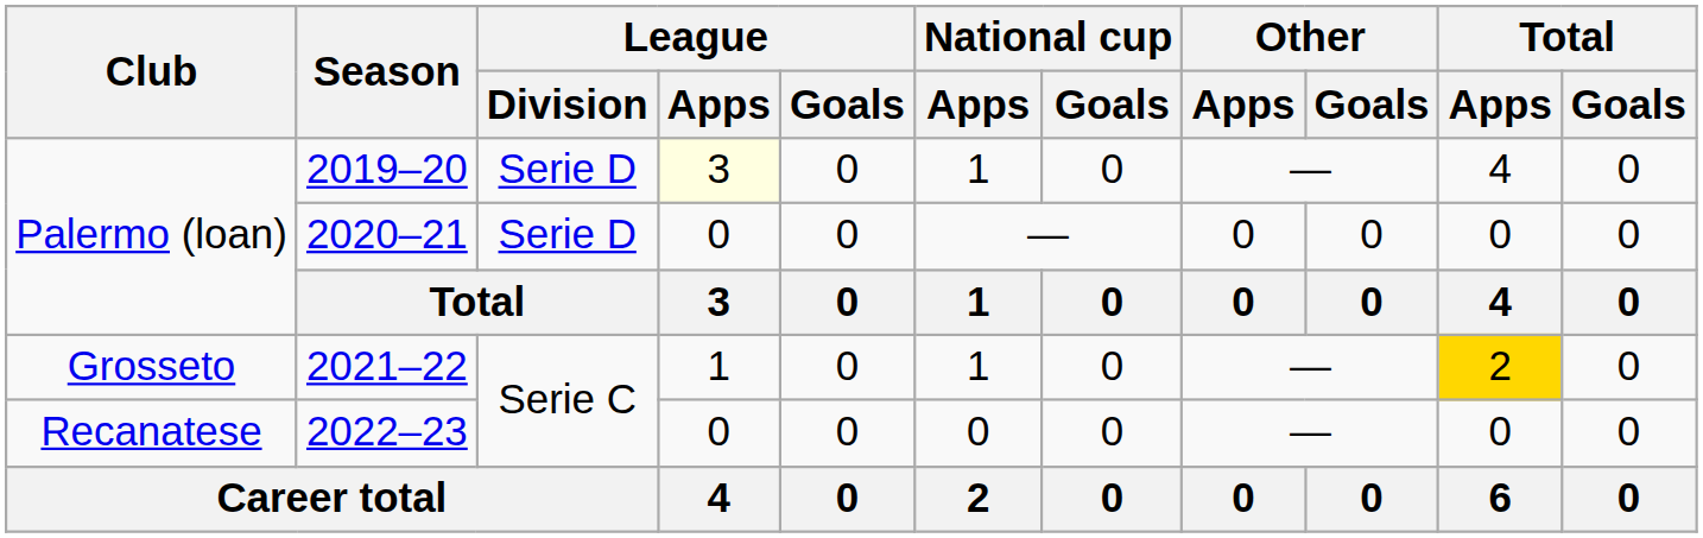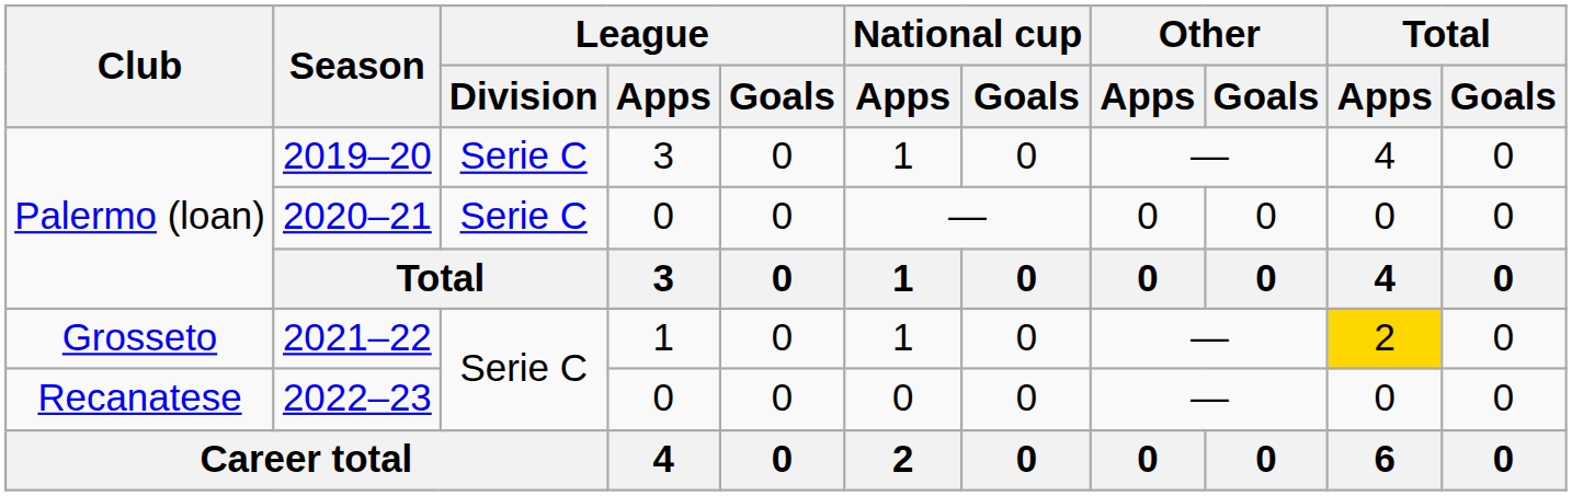2019–20 | League / Division: Serie D -> Serie C
2019–20 | League / Apps: lightyellow background -> no background
2020–21 | League / Division: Serie D -> Serie C
